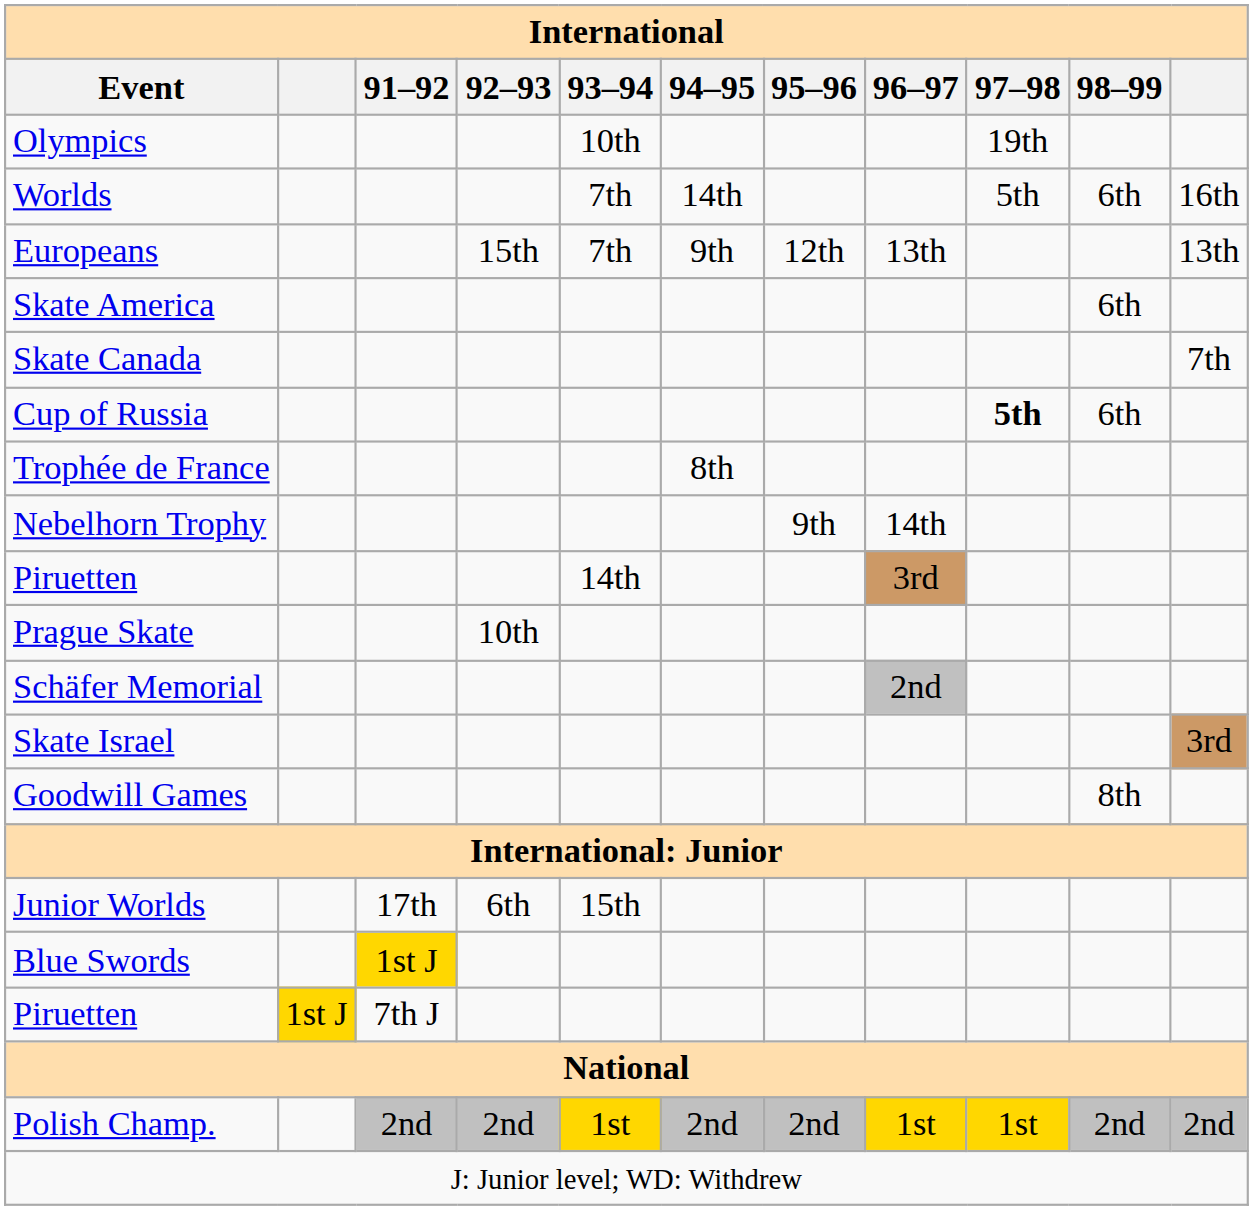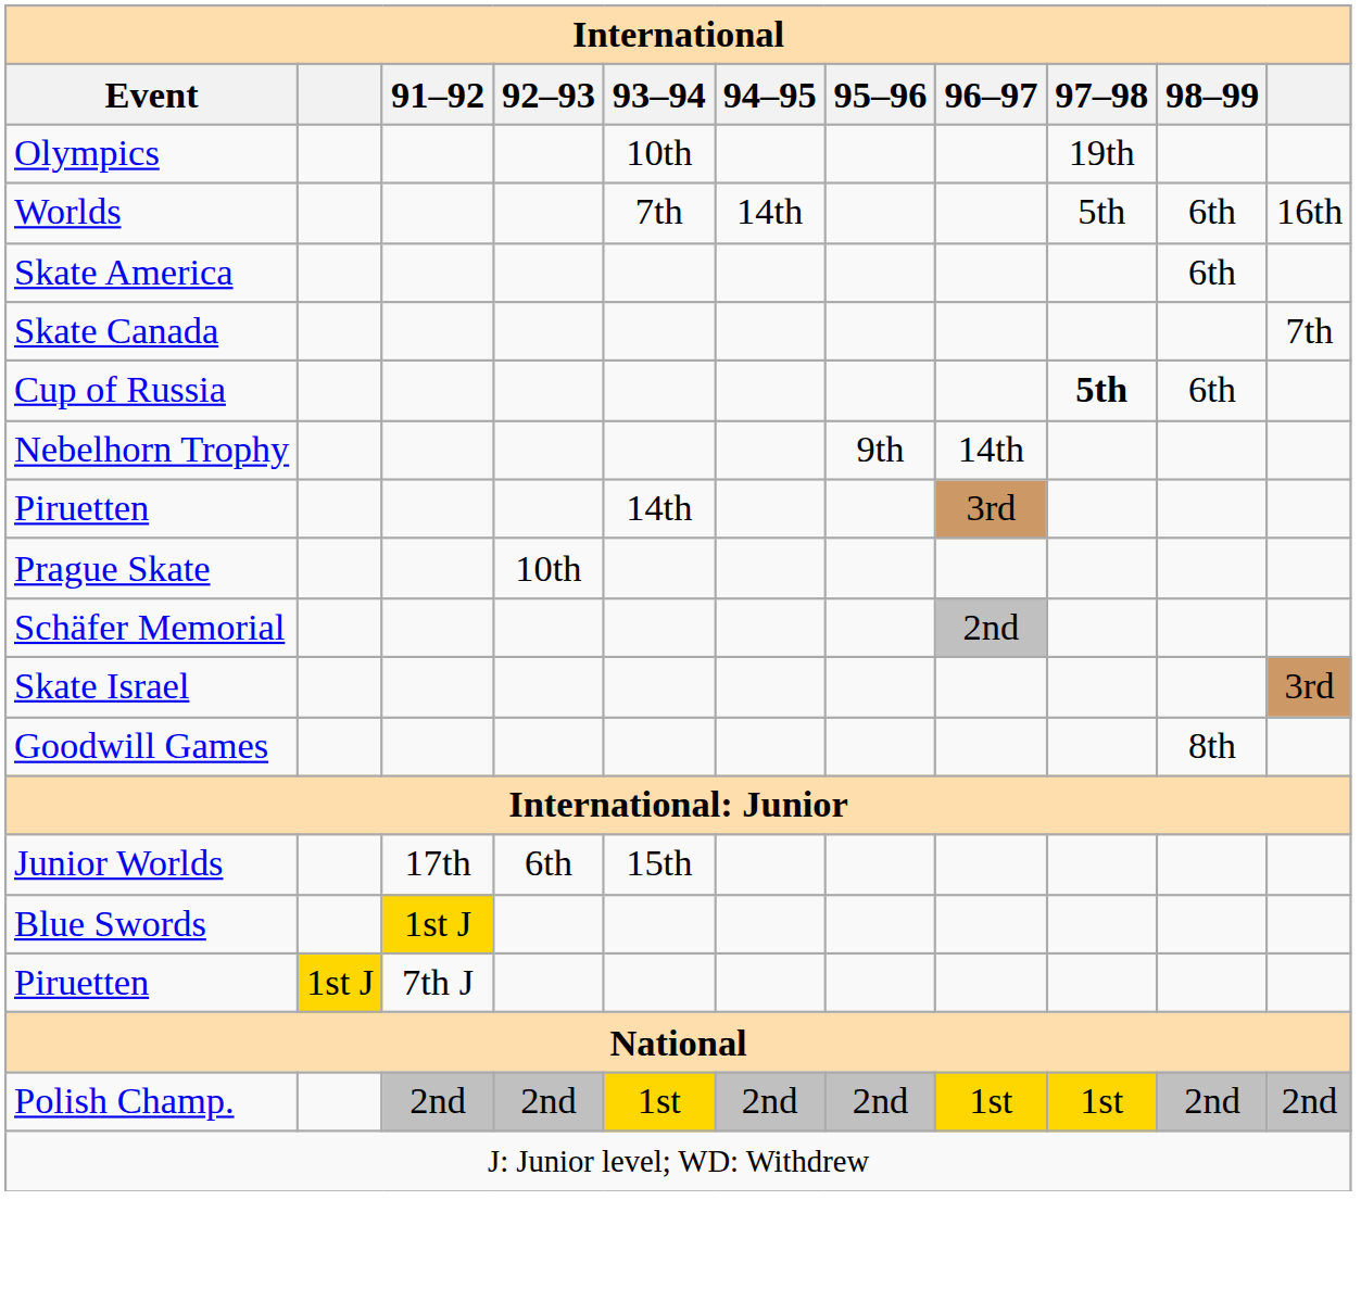- row: Europeans | 15th | 7th | 9th | 12th | 13th | 13th
- row: Trophée de France | 8th
